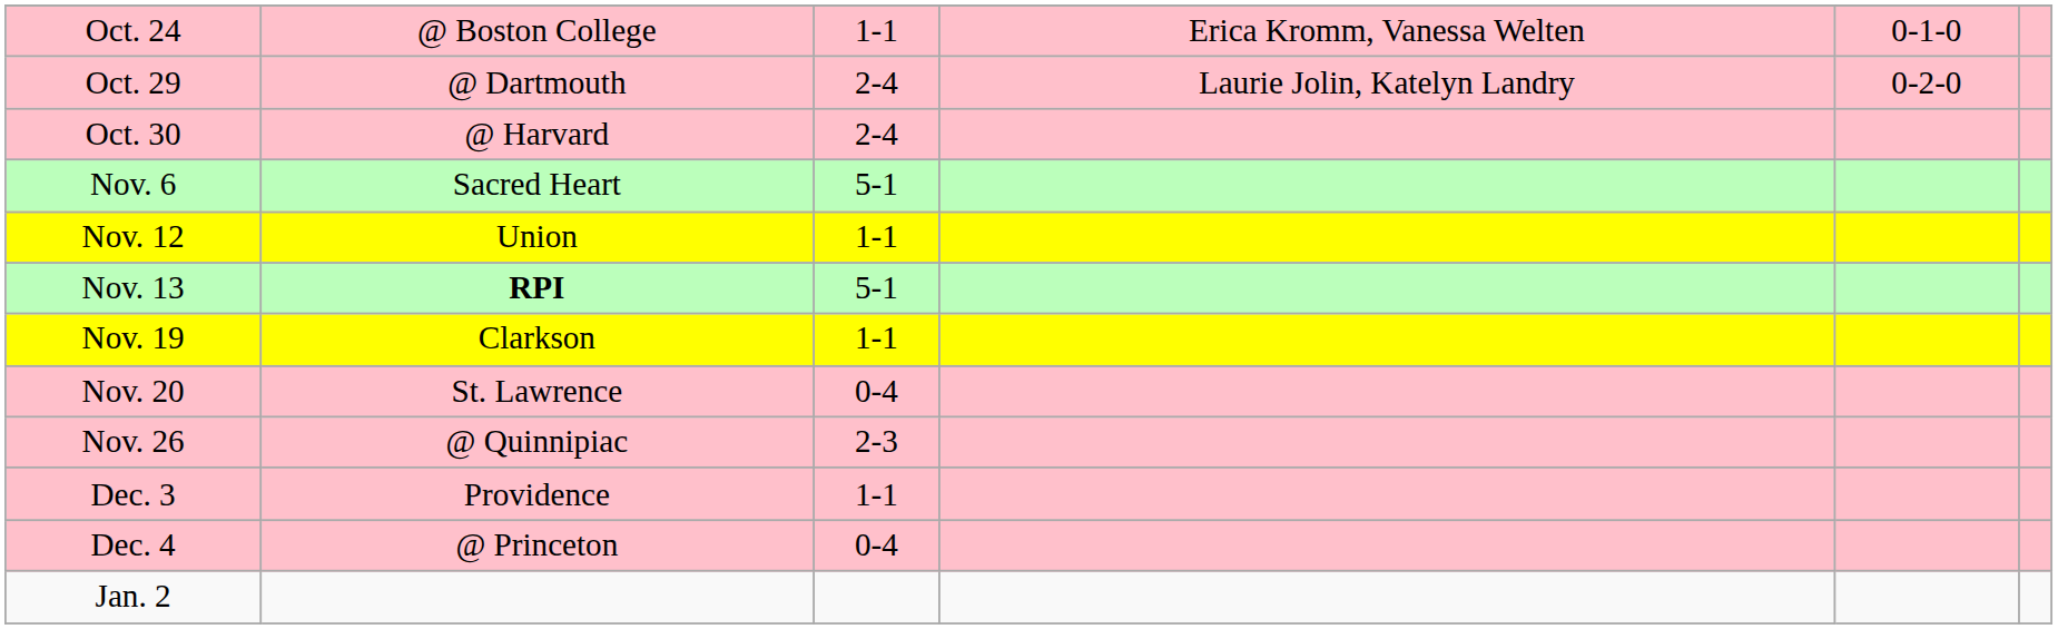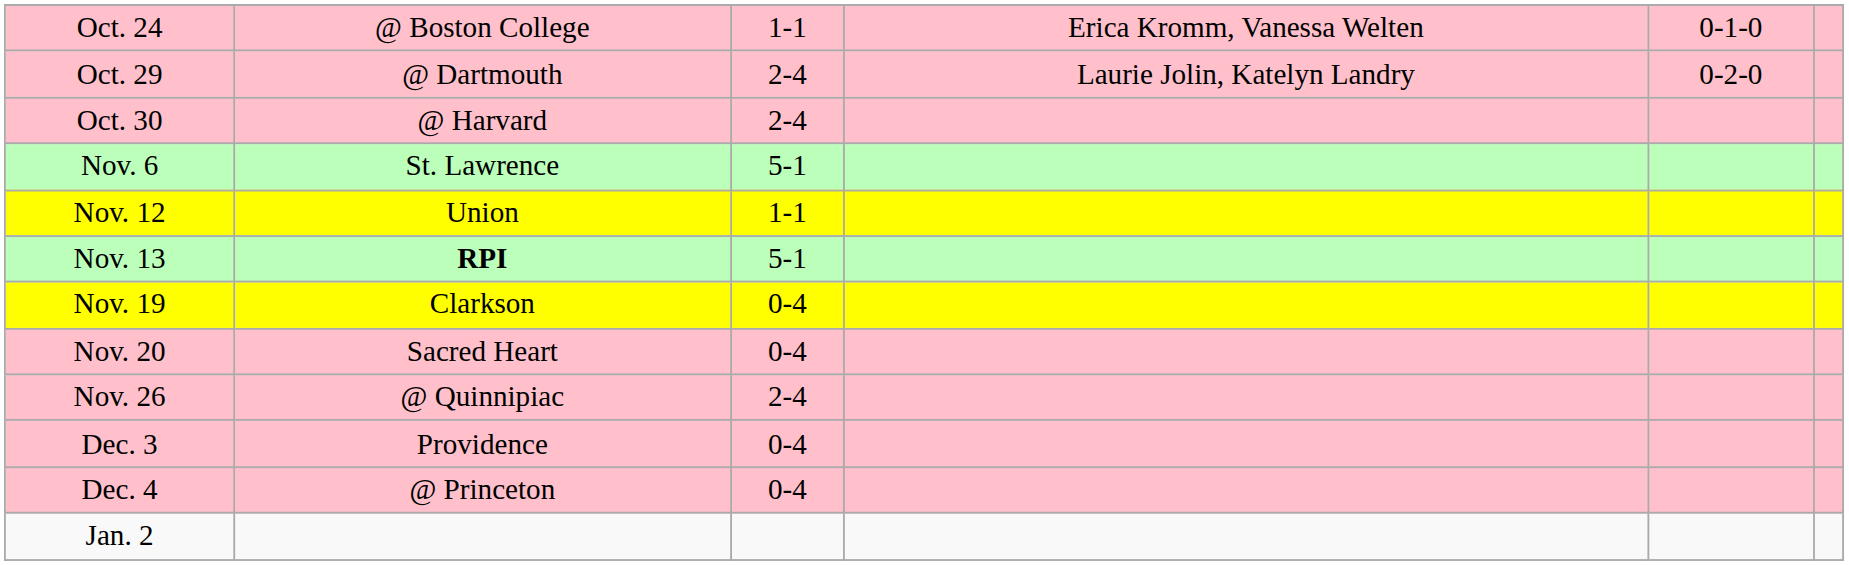Nov. 6 | column 2: Sacred Heart -> St. Lawrence
Nov. 19 | column 3: 1-1 -> 0-4
Nov. 20 | column 2: St. Lawrence -> Sacred Heart
Nov. 26 | column 3: 2-3 -> 2-4
Dec. 3 | column 3: 1-1 -> 0-4
